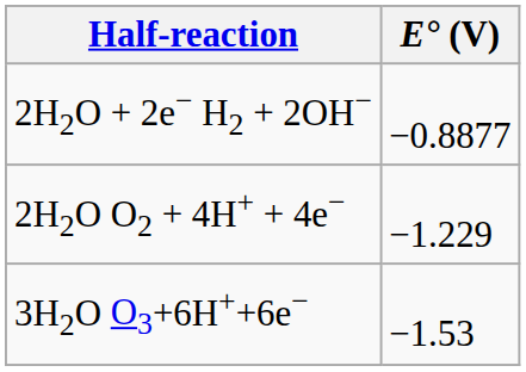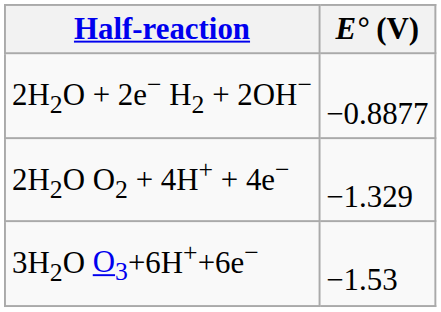2H2O O2 + 4H+ + 4e− | E° (V): −1.229 -> −1.329
